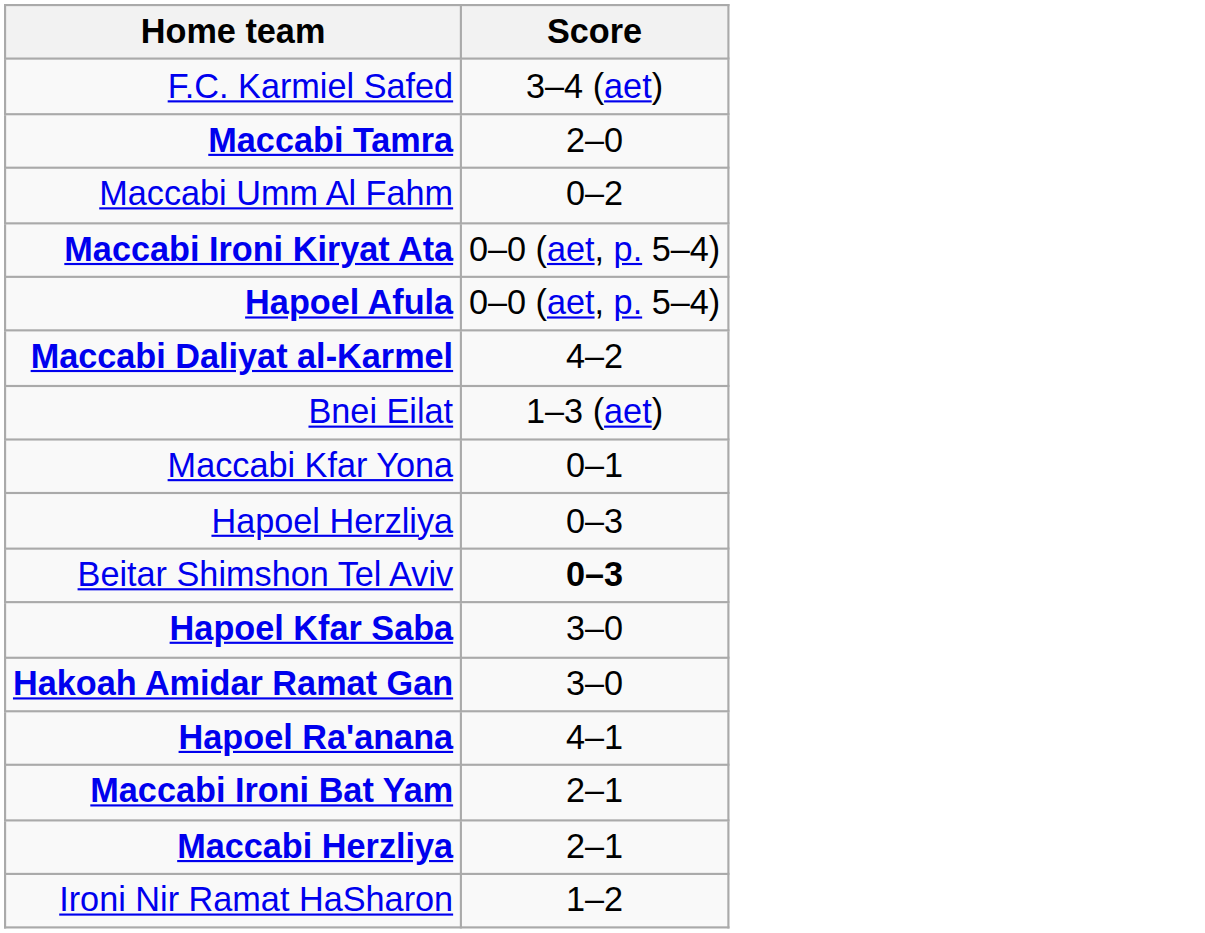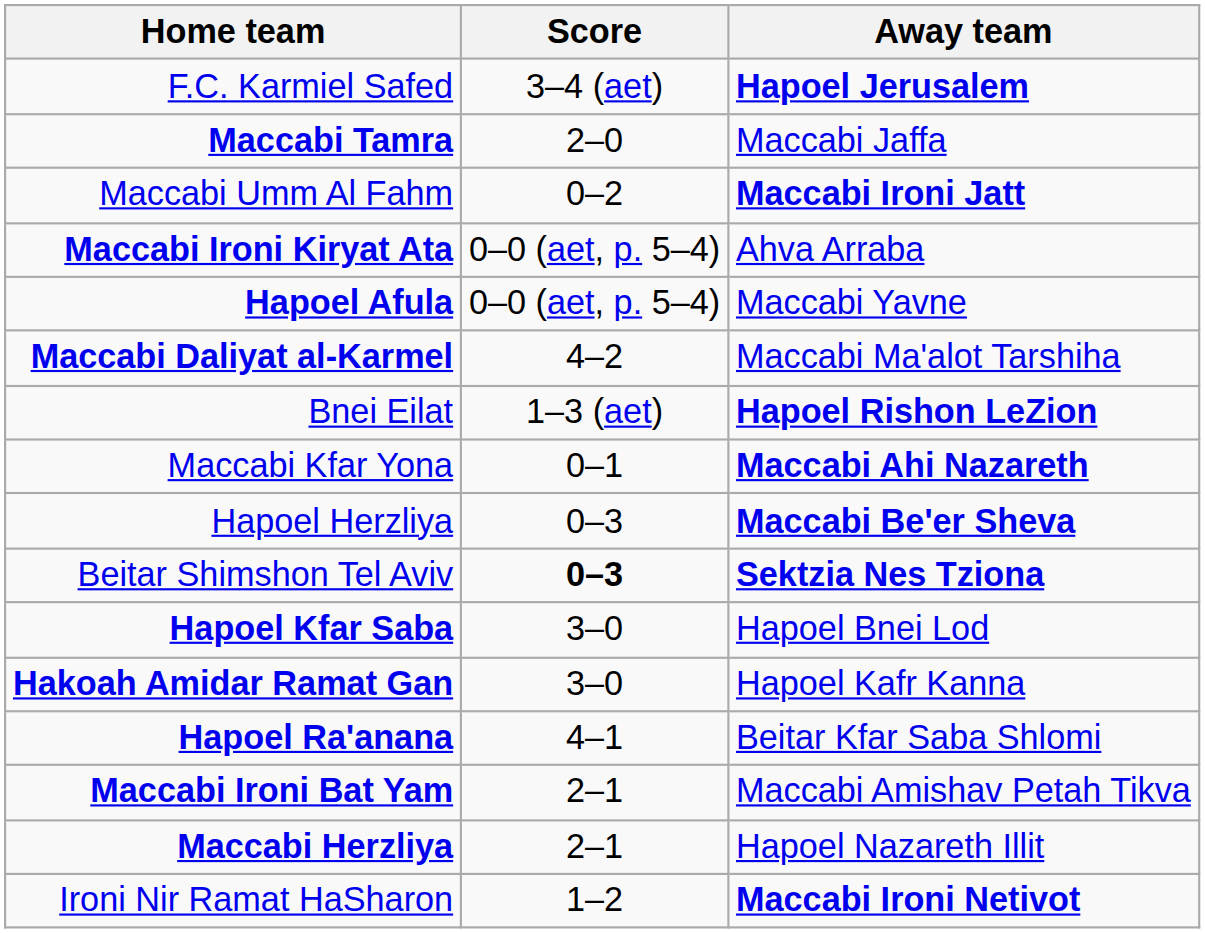+ column: Away team | Hapoel Jerusalem | Maccabi Jaffa | Maccabi Ironi Jatt | Ahva Arraba | Maccabi Yavne | Maccabi Ma'alot Tarshiha | Hapoel Rishon LeZion | Maccabi Ahi Nazareth | Maccabi Be'er Sheva | Sektzia Nes Tziona | Hapoel Bnei Lod | Hapoel Kafr Kanna | Beitar Kfar Saba Shlomi | Maccabi Amishav Petah Tikva | Hapoel Nazareth Illit | Maccabi Ironi Netivot
